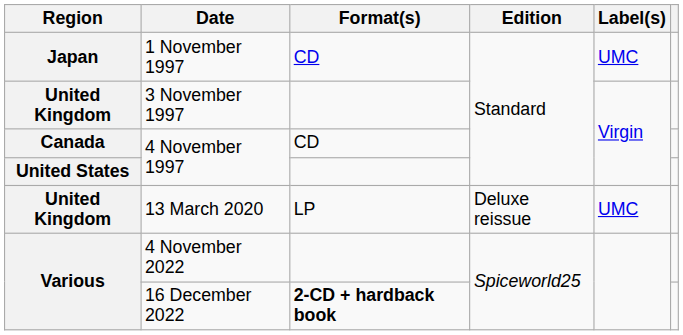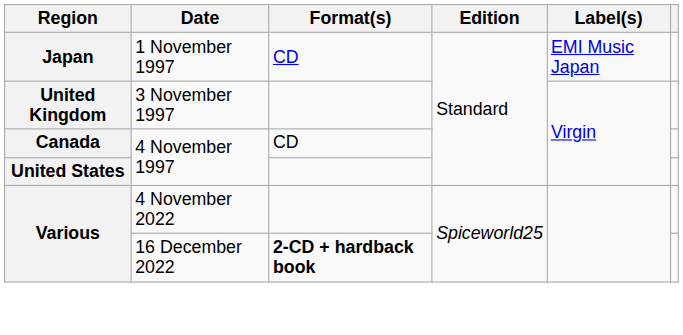1 November 1997 | Label(s): UMC -> EMI Music Japan
- row: United Kingdom | 13 March 2020 | LP | Deluxe reissue | UMC
